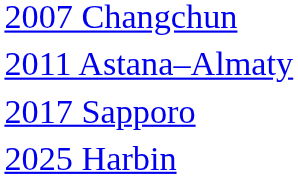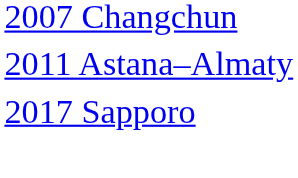- row: 2025 Harbin
